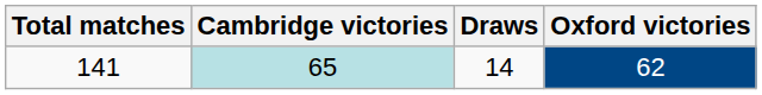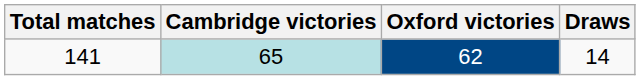columns swapped: Oxford victories <-> Draws
